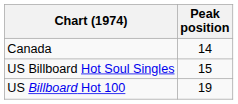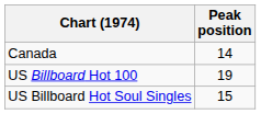rows swapped: US Billboard Hot 100 <-> US Billboard Hot Soul Singles
